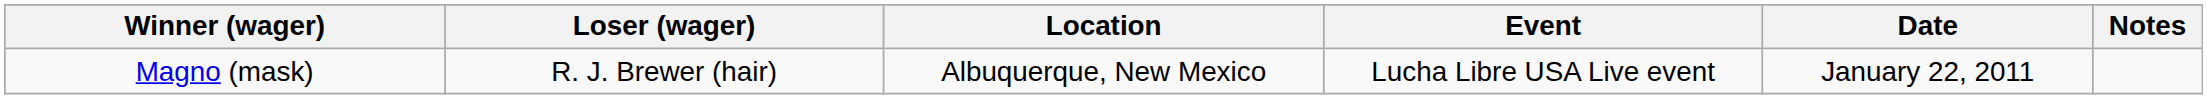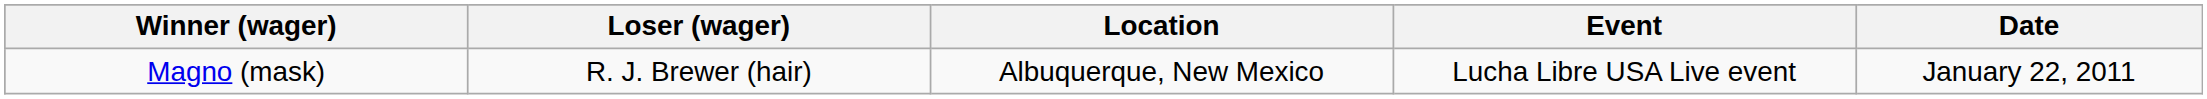- column: Notes
